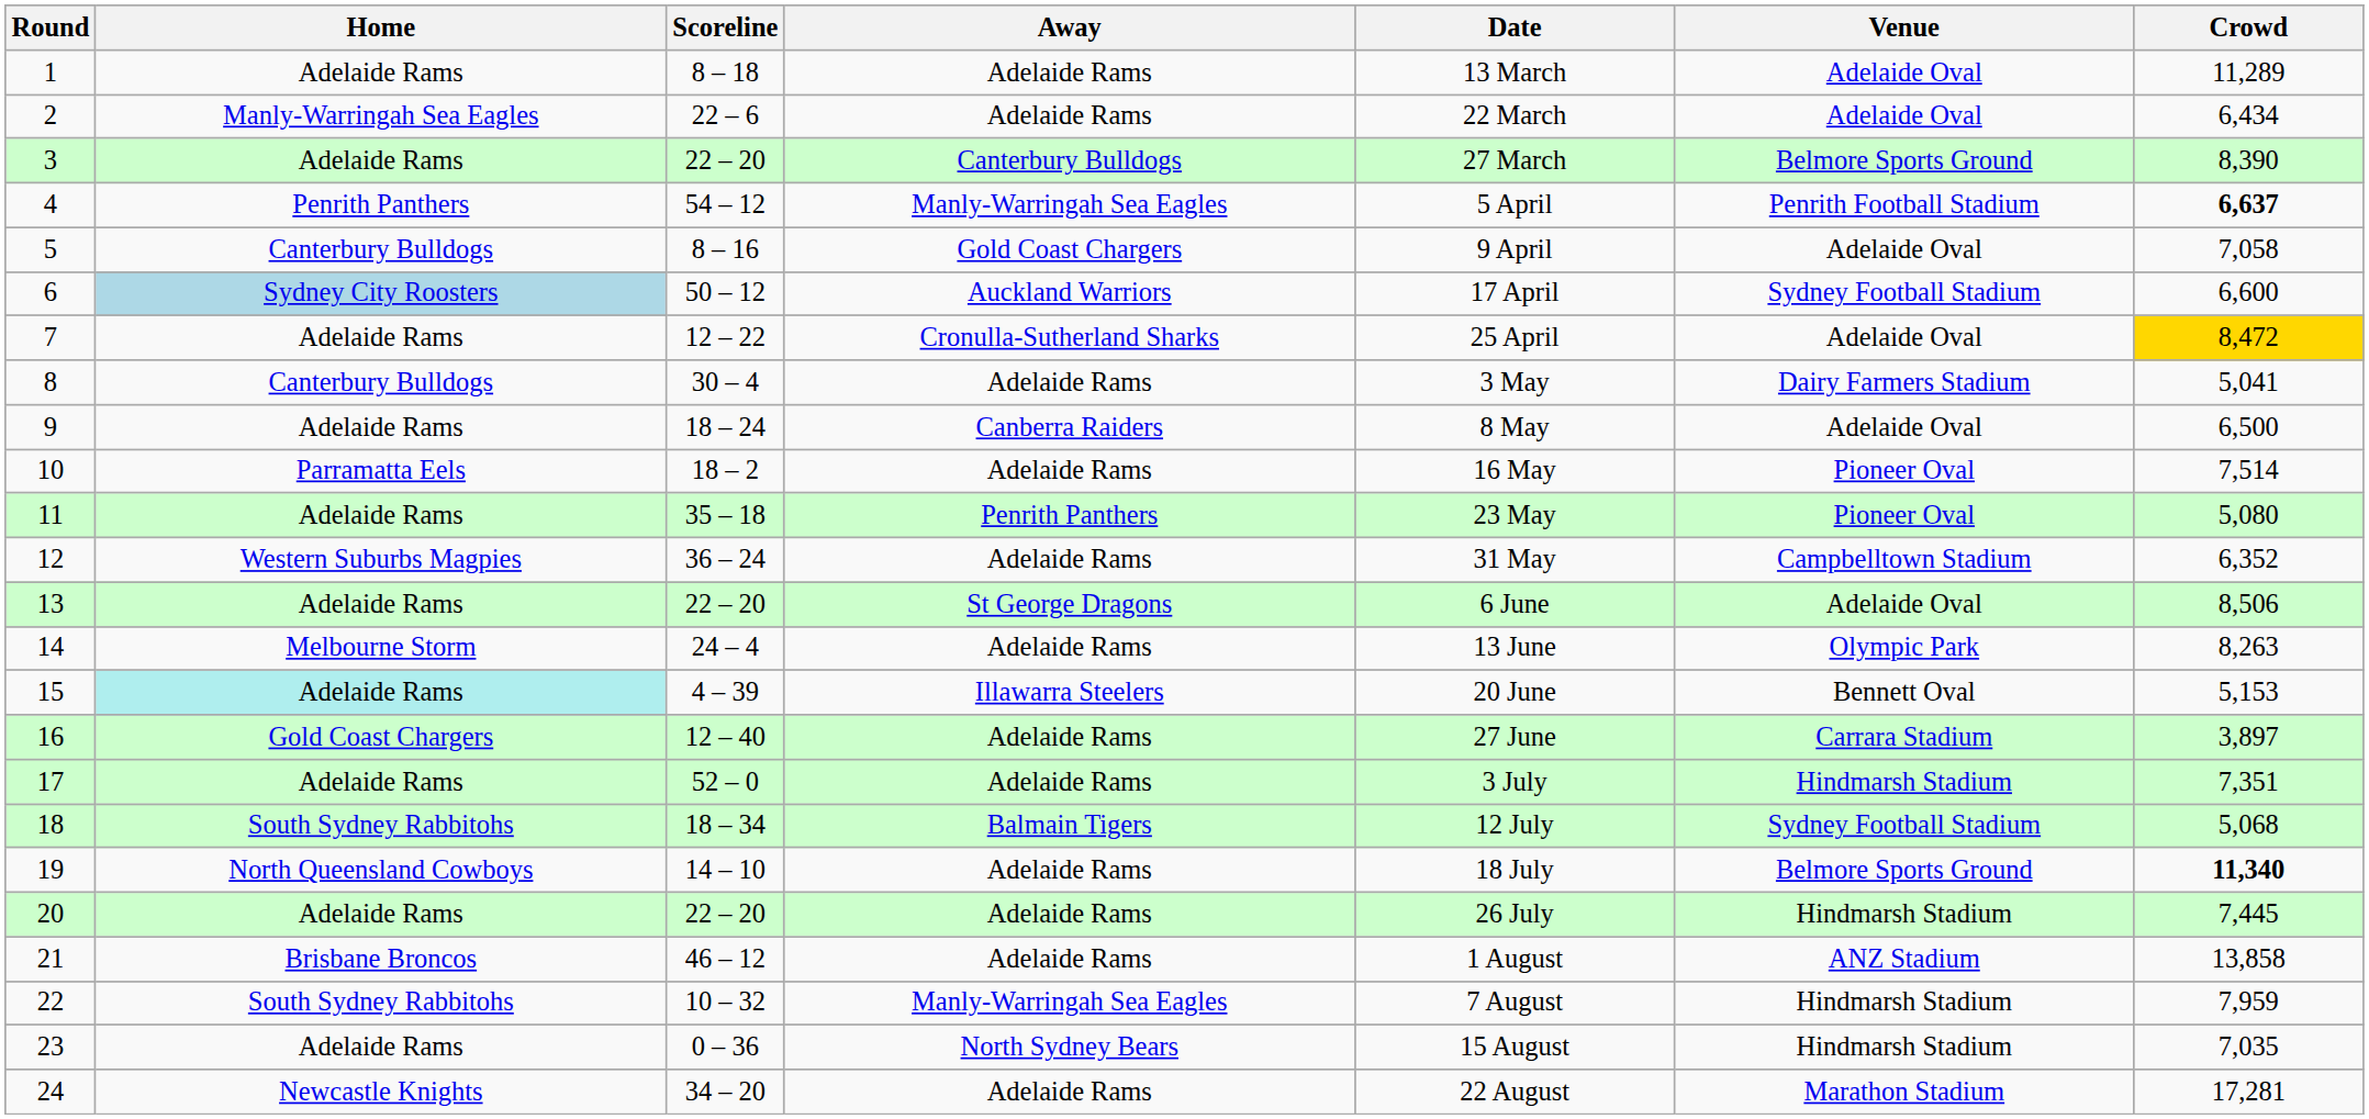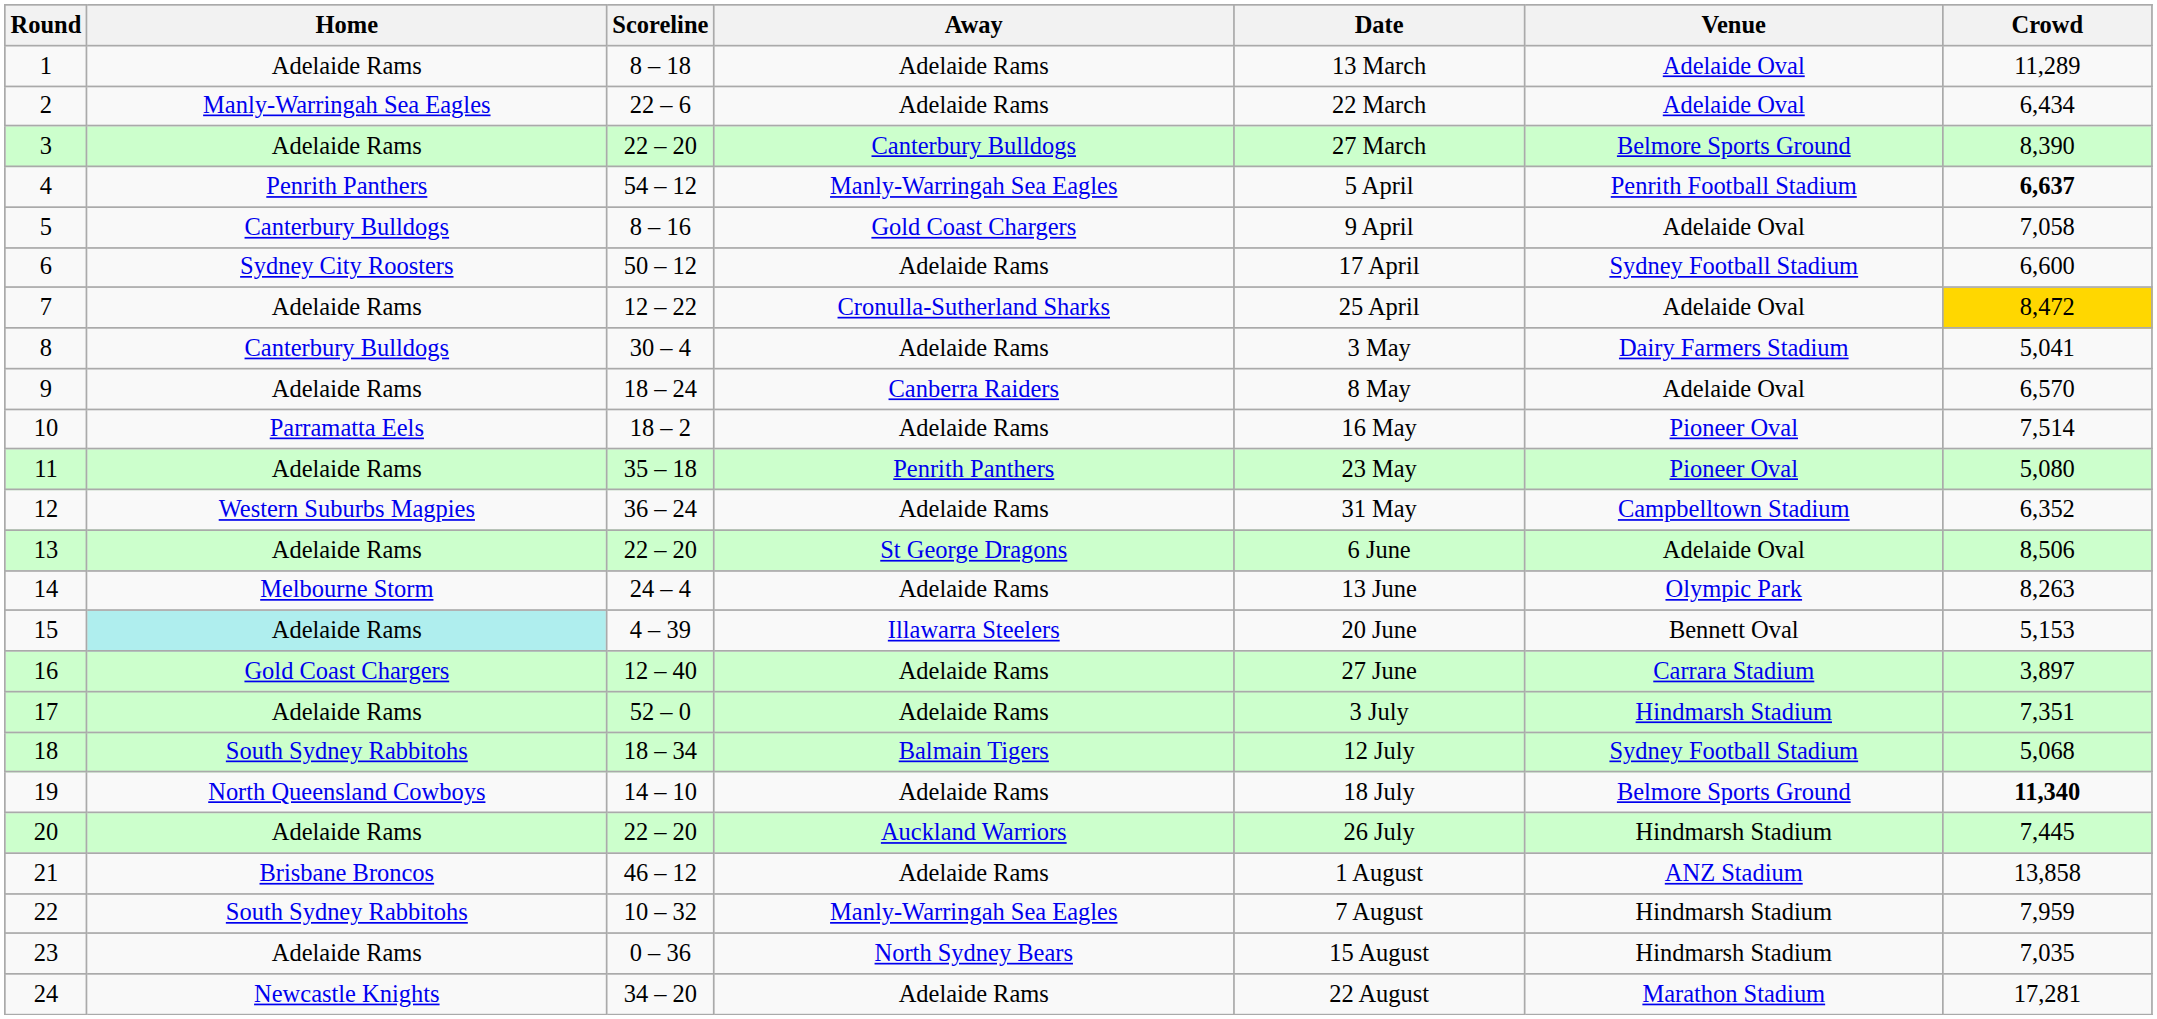6 | Home: lightblue background -> no background
6 | Away: Auckland Warriors -> Adelaide Rams
9 | Crowd: 6,500 -> 6,570
20 | Away: Adelaide Rams -> Auckland Warriors
